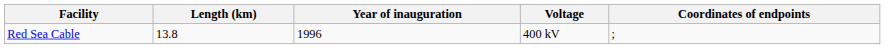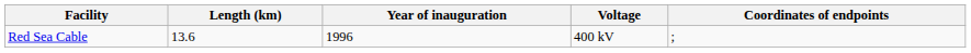Red Sea Cable | Length (km): 13.8 -> 13.6
